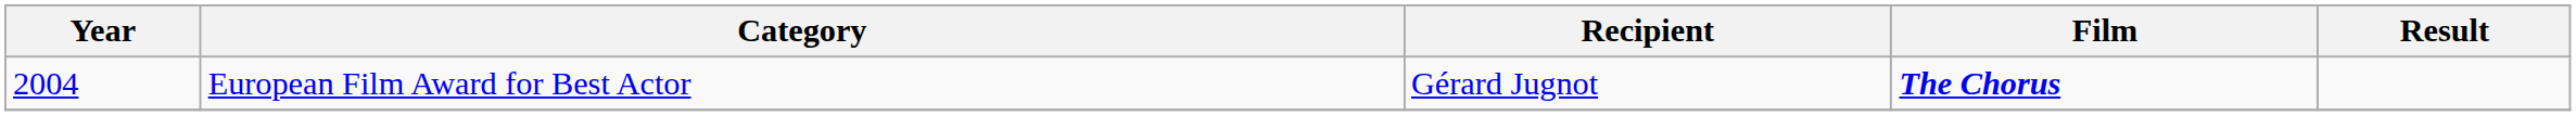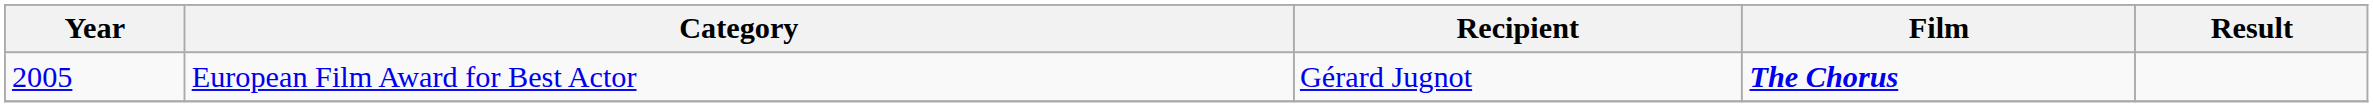European Film Award for Best Actor | Year: 2004 -> 2005
